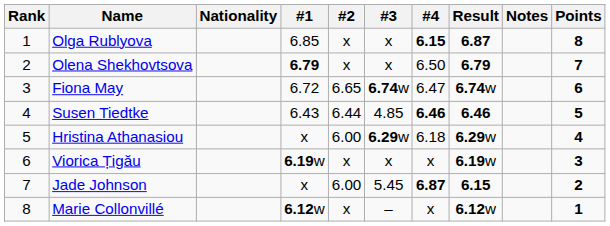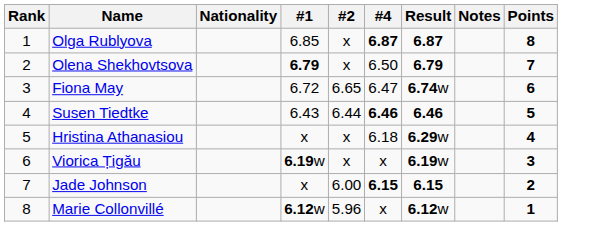- column: #3 | x | x | 6.74w | 4.85 | 6.29w | x | 5.45 | –
Olga Rublyova | #4: 6.15 -> 6.87
Hristina Athanasiou | #2: 6.00 -> x
Jade Johnson | #4: 6.87 -> 6.15
Marie Collonvillé | #2: x -> 5.96
